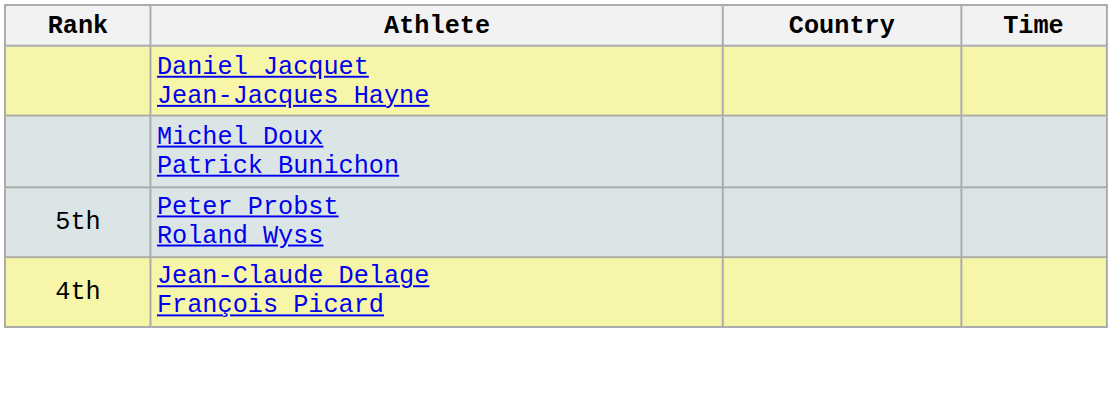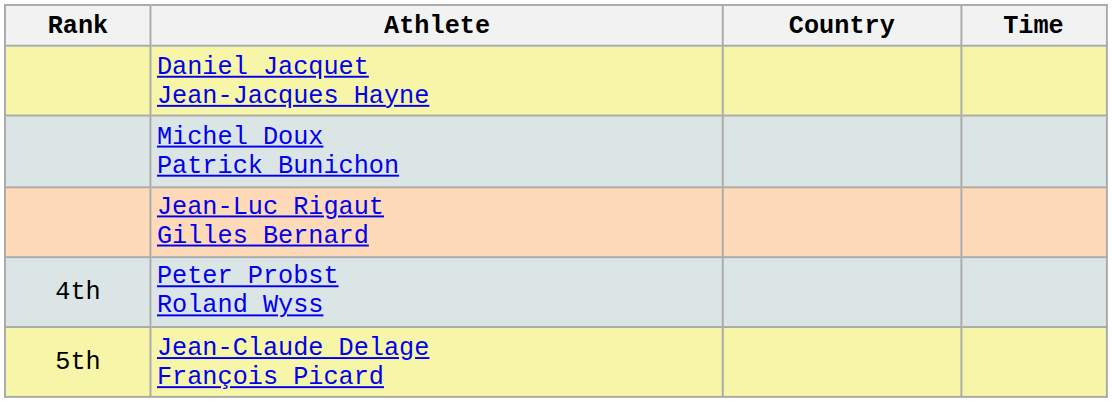+ row: Jean-Luc Rigaut Gilles Bernard
Peter Probst Roland Wyss | Rank: 5th -> 4th
Jean-Claude Delage François Picard | Rank: 4th -> 5th
